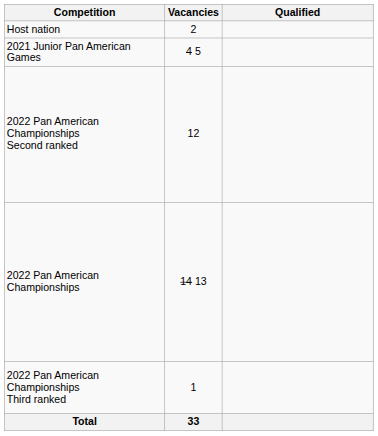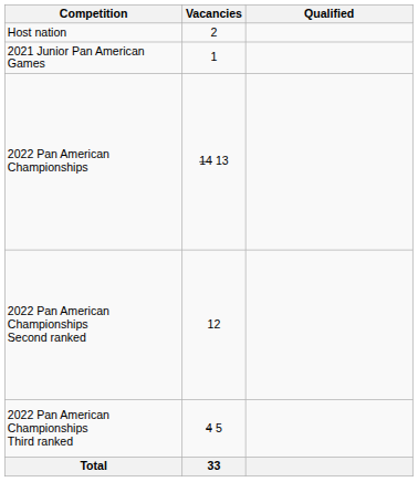2021 Junior Pan American Games | Vacancies: 4 5 -> 1
rows swapped: 2022 Pan American Championships <-> 2022 Pan American Championships Second ranked
2022 Pan American Championships Third ranked | Vacancies: 1 -> 4 5
